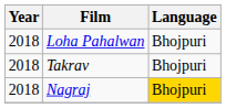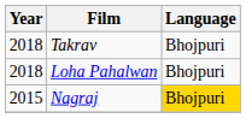rows swapped: Loha Pahalwan <-> Takrav
Nagraj | Year: 2018 -> 2015
